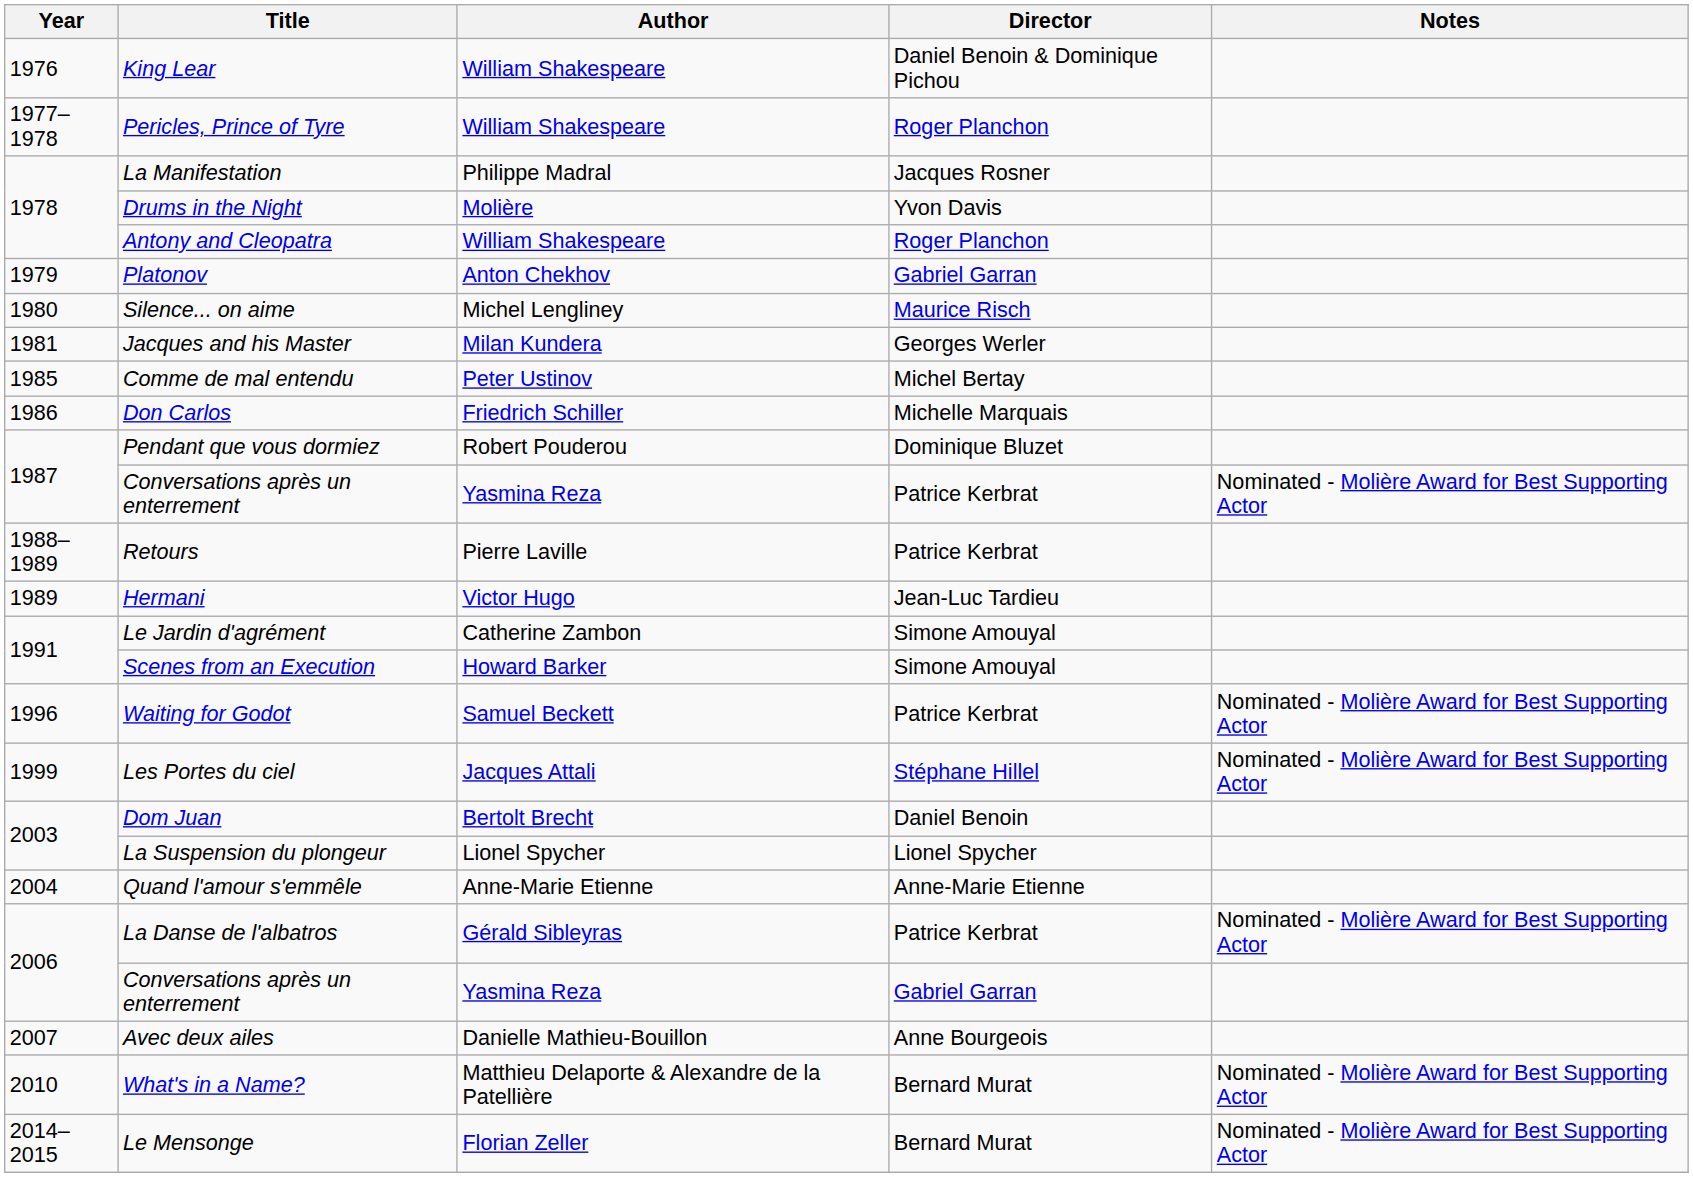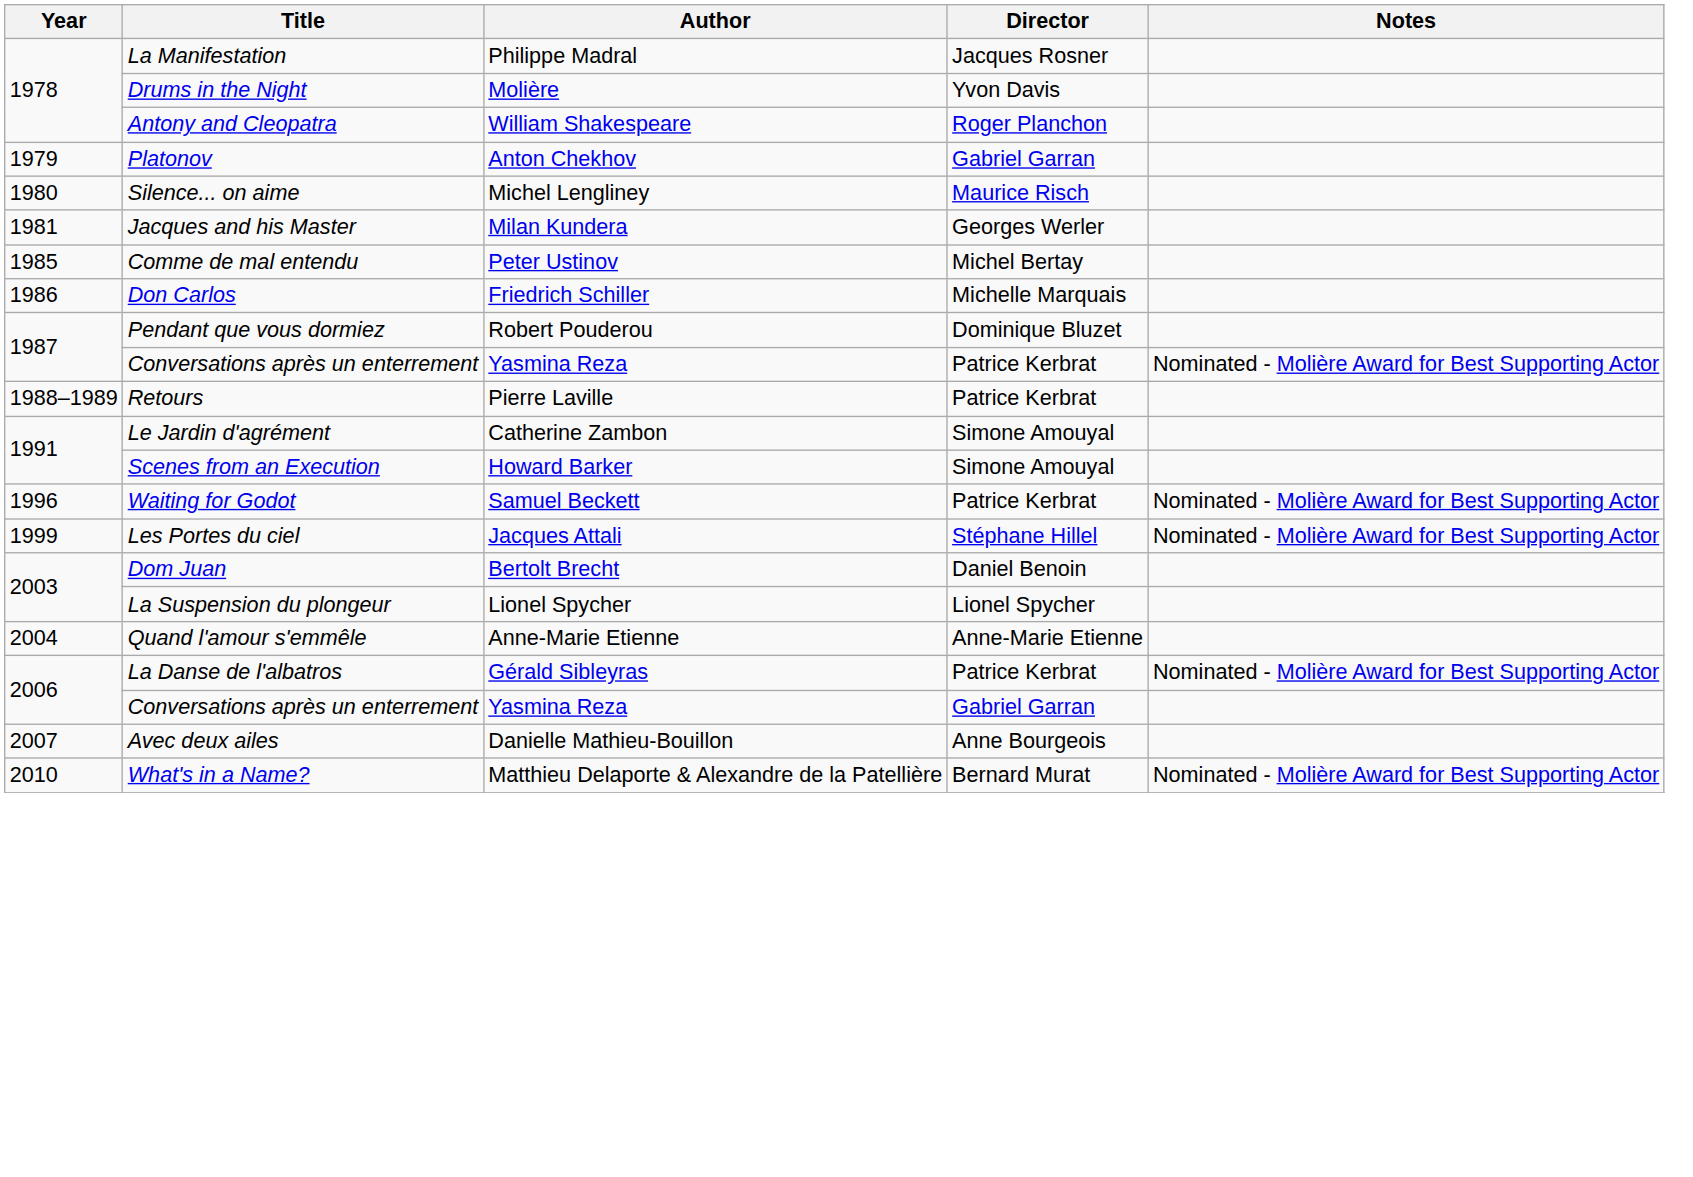- row: 1976 | King Lear | William Shakespeare | Daniel Benoin & Dominique Pichou
- row: 1977–1978 | Pericles, Prince of Tyre | William Shakespeare | Roger Planchon
- row: 1989 | Hermani | Victor Hugo | Jean-Luc Tardieu
- row: 2014–2015 | Le Mensonge | Florian Zeller | Bernard Murat | Nominated - Molière Award for Best Supporting Actor
